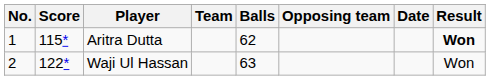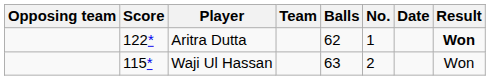columns swapped: No. <-> Opposing team
Aritra Dutta | Score: 115* -> 122*
Waji Ul Hassan | Score: 122* -> 115*
